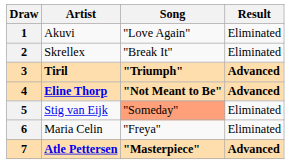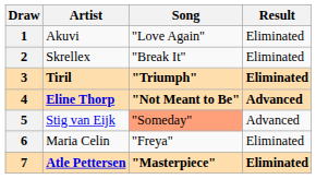3 | Result: Advanced -> Eliminated
5 | Result: Eliminated -> Advanced
7 | Result: Advanced -> Eliminated
